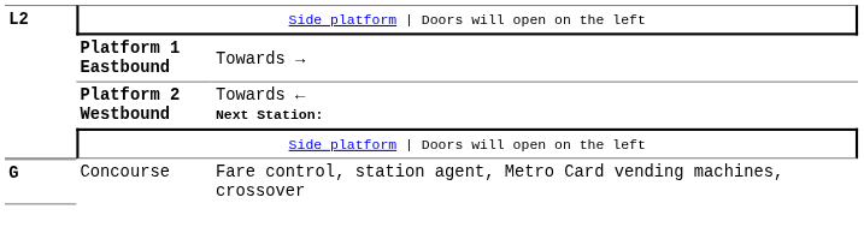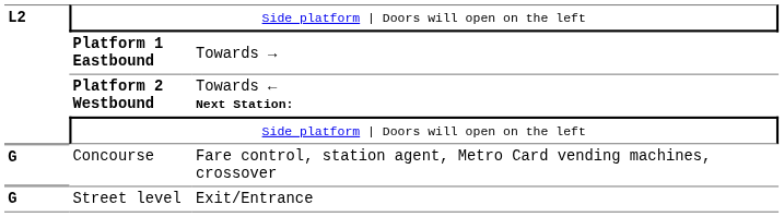+ row: G | Street level | Exit/Entrance
